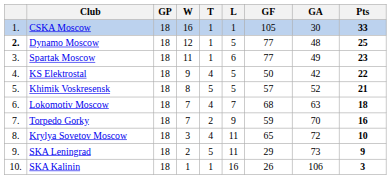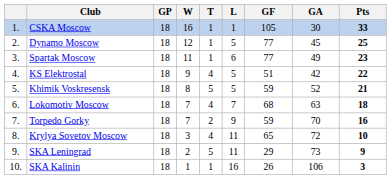Dynamo Moscow | column 1: bold -> normal
Dynamo Moscow | GA: 48 -> 45
KS Elektrostal | GF: 50 -> 51
Khimik Voskresensk | GF: 57 -> 59
